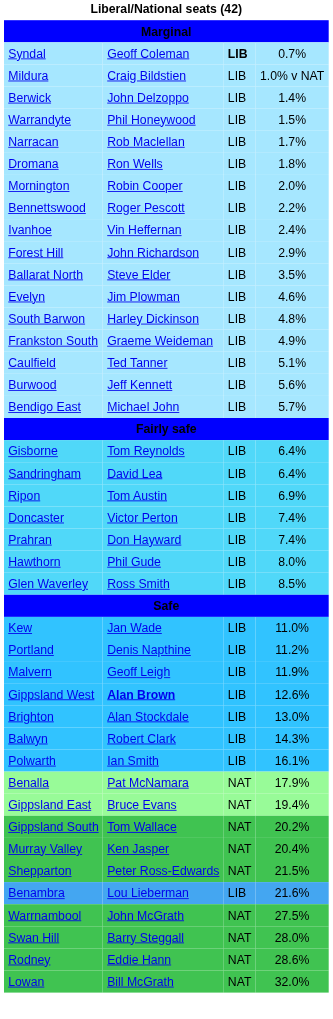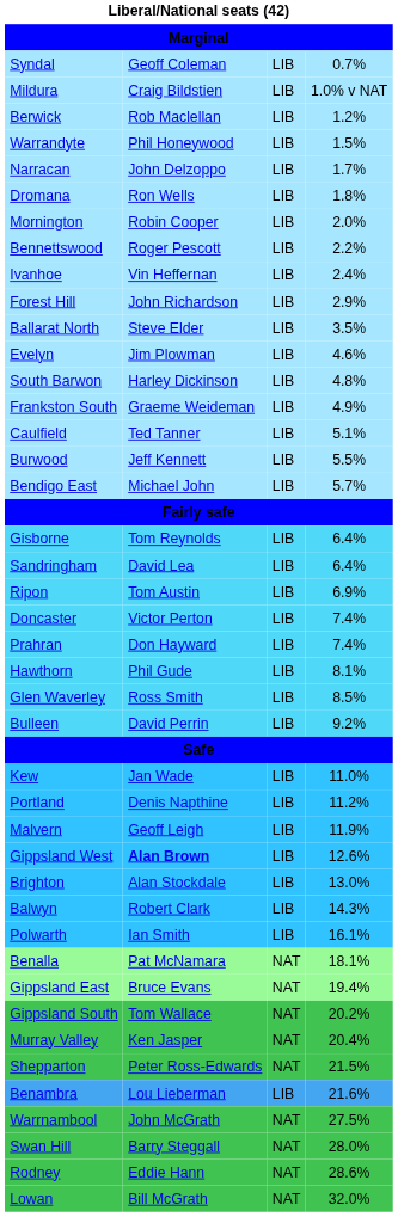Syndal | column 3: bold -> normal
Berwick | column 2: John Delzoppo -> Rob Maclellan
Berwick | column 4: 1.4% -> 1.2%
Narracan | column 2: Rob Maclellan -> John Delzoppo
Burwood | column 4: 5.6% -> 5.5%
Hawthorn | column 4: 8.0% -> 8.1%
+ row: Bulleen | David Perrin | LIB | 9.2%
Benalla | column 4: 17.9% -> 18.1%
